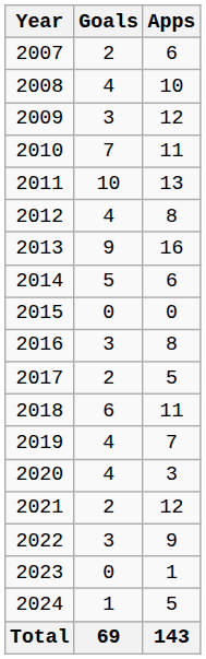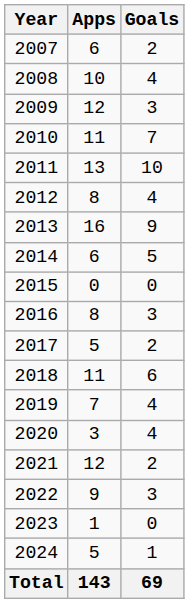columns swapped: Apps <-> Goals
